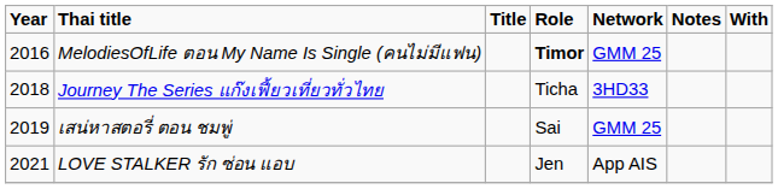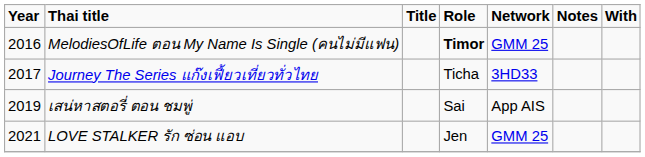Journey The Series แก๊งเฟี้ยวเที่ยวทั่วไทย | Year: 2018 -> 2017
เสน่หาสตอรี่ ตอน ชมพู่ | Network: GMM 25 -> App AIS
LOVE STALKER รัก ซ่อน แอบ | Network: App AIS -> GMM 25
